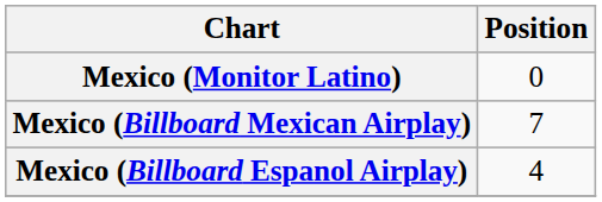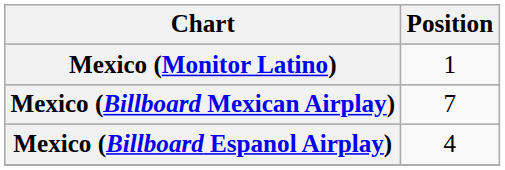Mexico (Monitor Latino) | Position: 0 -> 1
